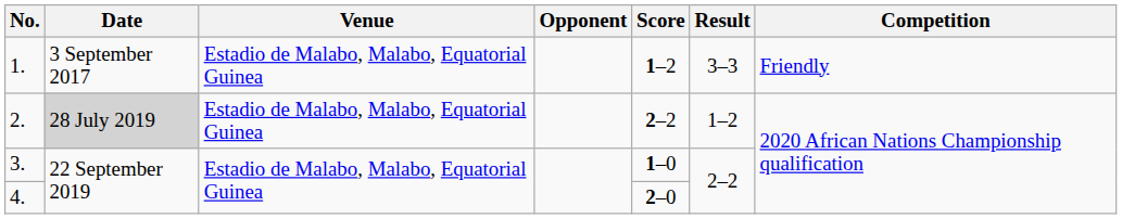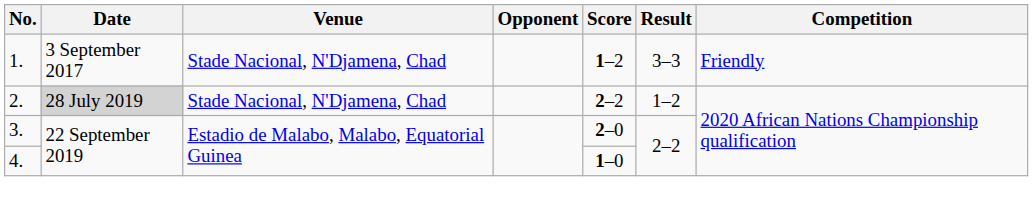1. | Venue: Estadio de Malabo, Malabo, Equatorial Guinea -> Stade Nacional, N'Djamena, Chad
2. | Venue: Estadio de Malabo, Malabo, Equatorial Guinea -> Stade Nacional, N'Djamena, Chad
3. | Score: 1–0 -> 2–0
4. | Score: 2–0 -> 1–0
